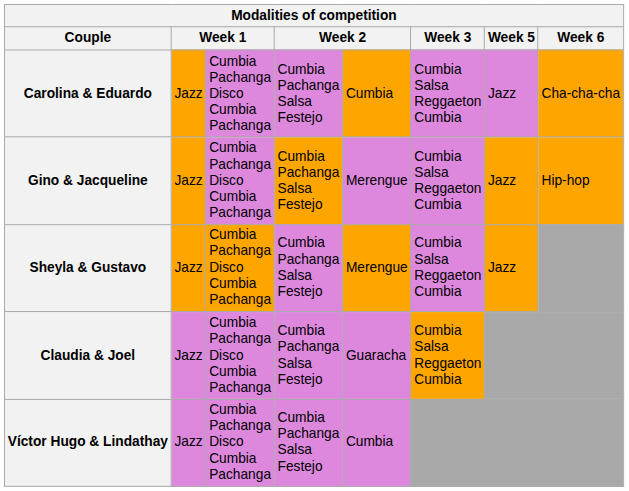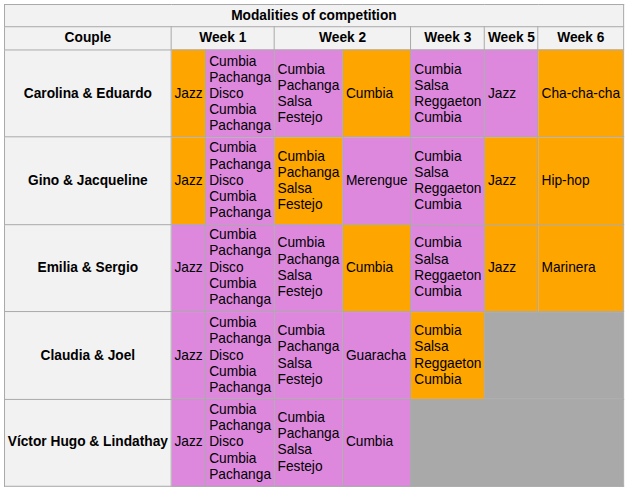+ row: Emilia & Sergio | Jazz | Cumbia Pachanga Disco Cumbia Pachanga | Cumbia Pachanga Salsa Festejo | Cumbia | Cumbia Salsa Reggaeton Cumbia | Jazz | Marinera
- row: Sheyla & Gustavo | Jazz | Cumbia Pachanga Disco Cumbia Pachanga | Cumbia Pachanga Salsa Festejo | Merengue | Cumbia Salsa Reggaeton Cumbia | Jazz
